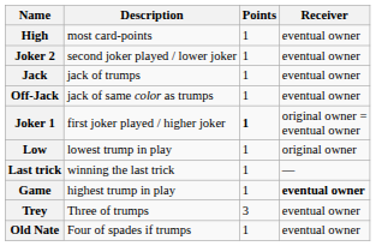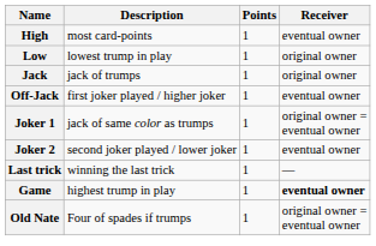rows swapped: Low <-> Joker 2
Jack | Receiver: eventual owner -> original owner
Off-Jack | Description: jack of same color as trumps -> first joker played / higher joker
Joker 1 | Description: first joker played / higher joker -> jack of same color as trumps
Joker 1 | Points: bold -> normal
- row: Trey | Three of trumps | 3 | eventual owner
Old Nate | Receiver: eventual owner -> original owner = eventual owner
